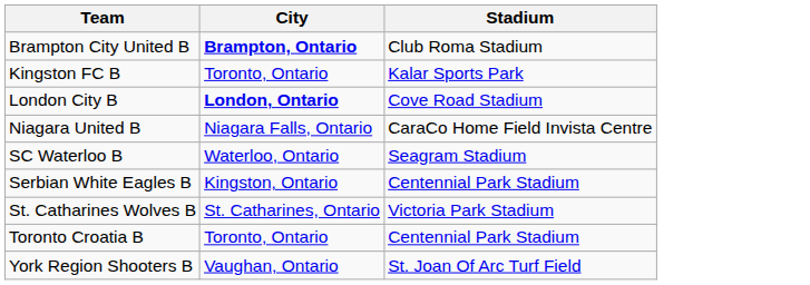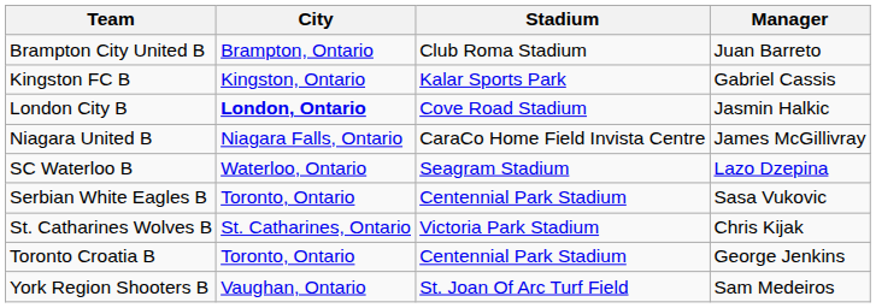+ column: Manager | Juan Barreto | Gabriel Cassis | Jasmin Halkic | James McGillivray | Lazo Dzepina | Sasa Vukovic | Chris Kijak | George Jenkins | Sam Medeiros
Brampton City United B | City: bold -> normal
Kingston FC B | City: Toronto, Ontario -> Kingston, Ontario
Serbian White Eagles B | City: Kingston, Ontario -> Toronto, Ontario
